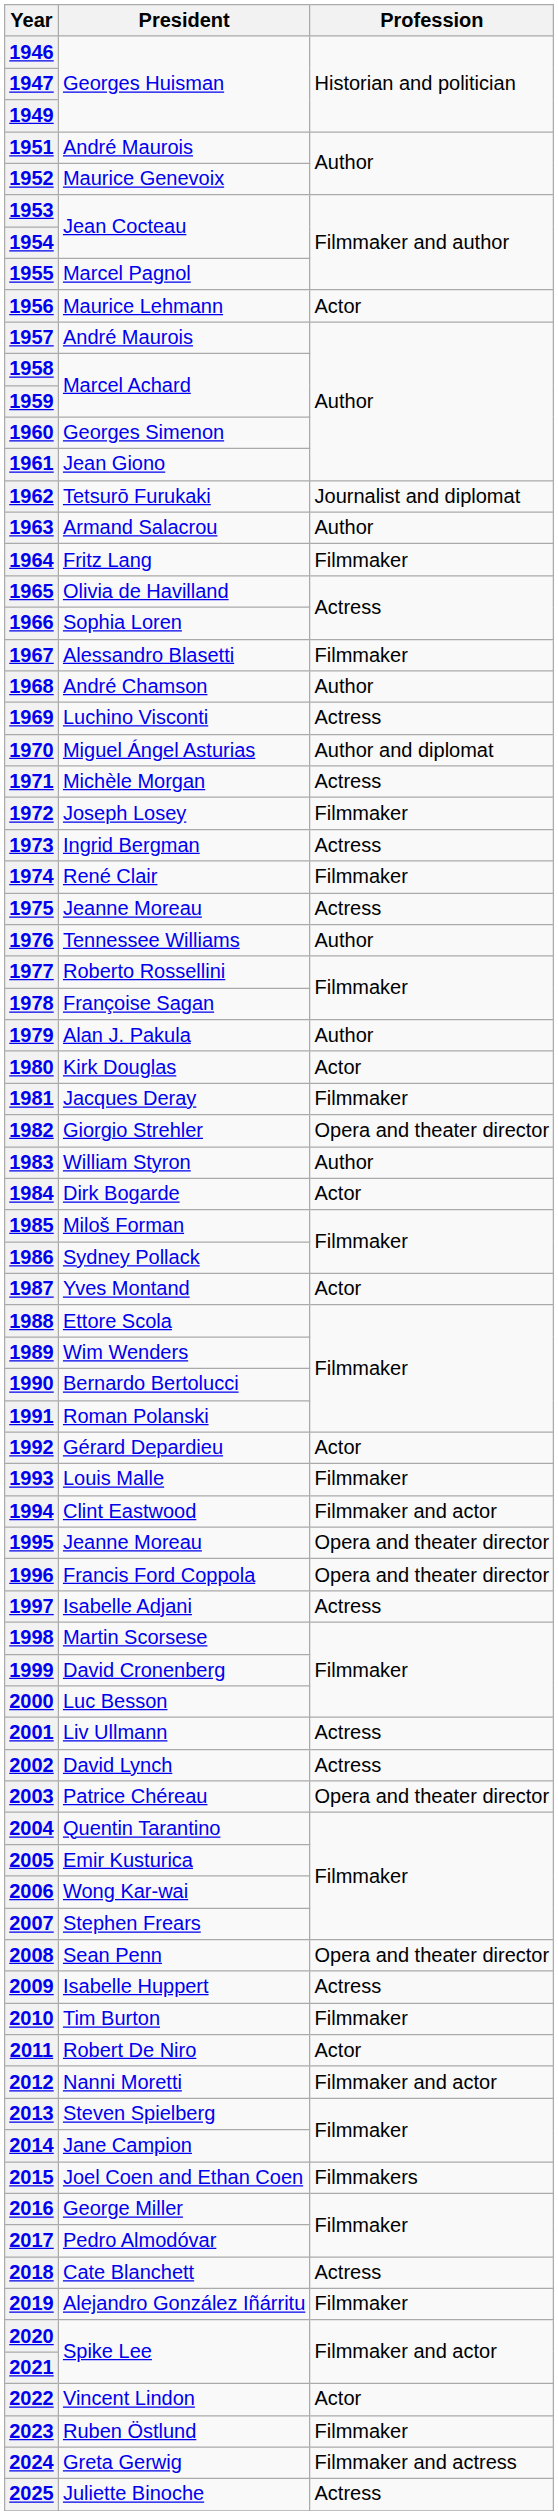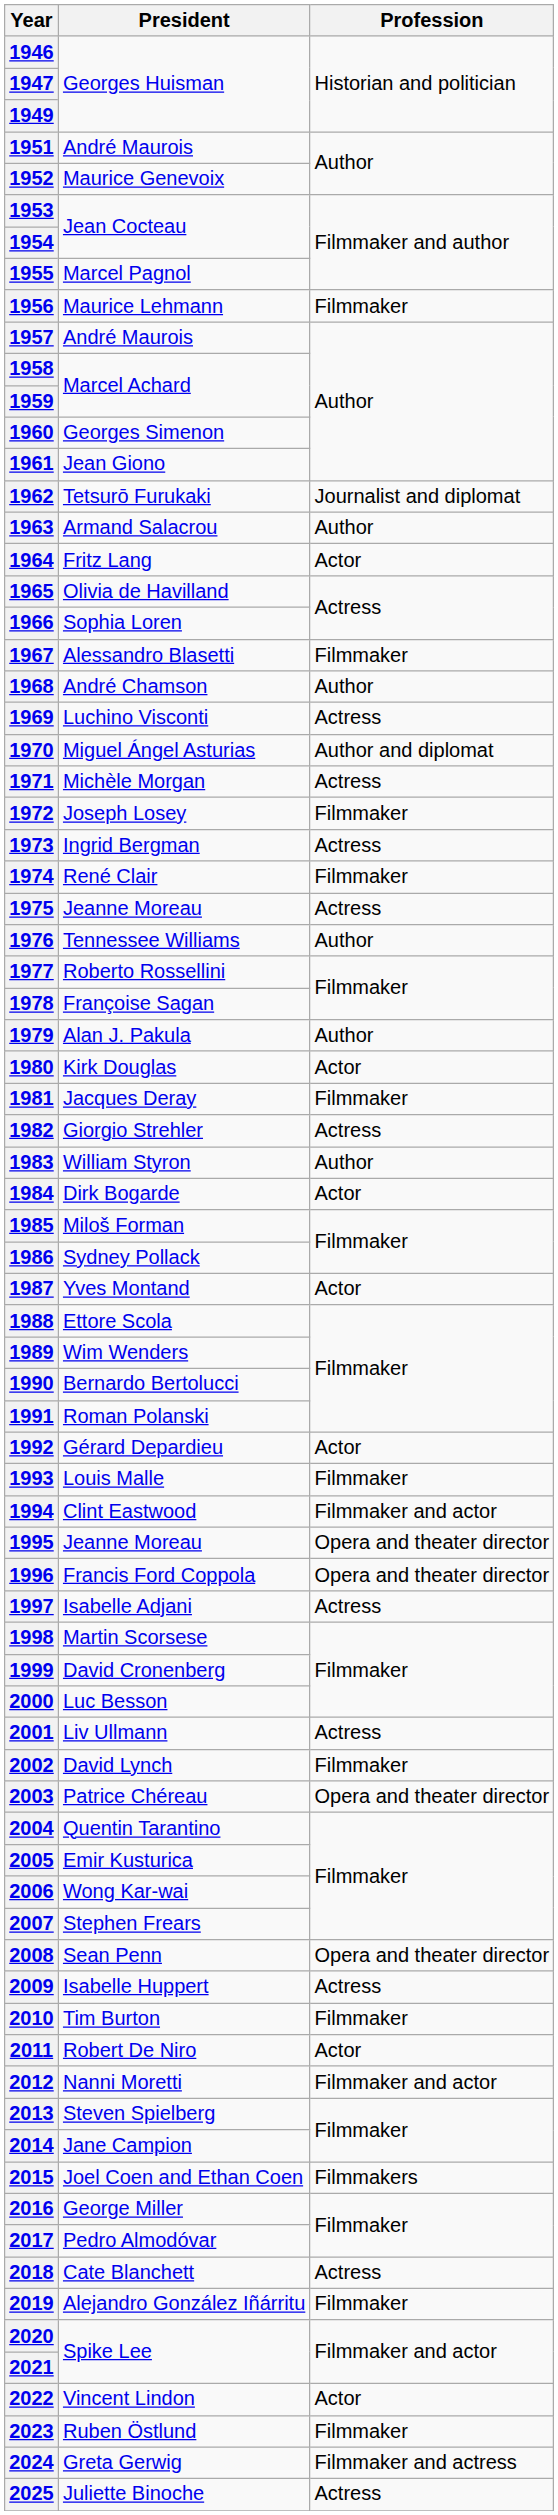1956 | Profession: Actor -> Filmmaker
1964 | Profession: Filmmaker -> Actor
1982 | Profession: Opera and theater director -> Actress
2002 | Profession: Actress -> Filmmaker
